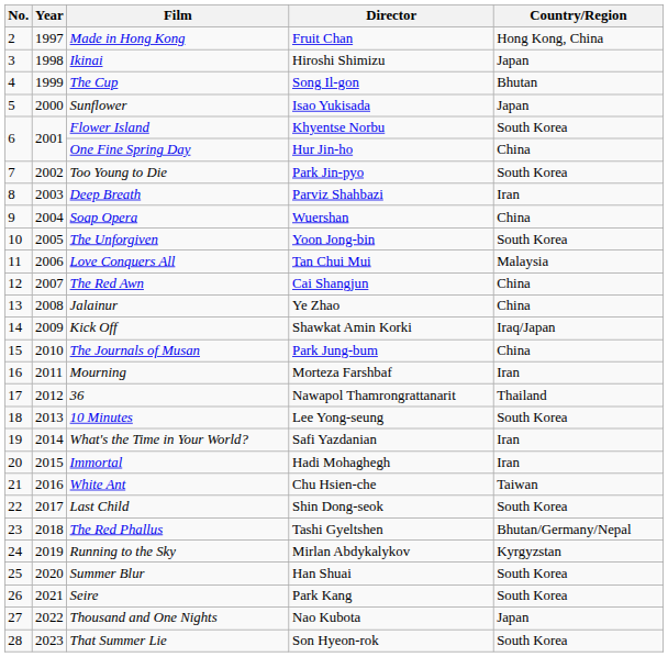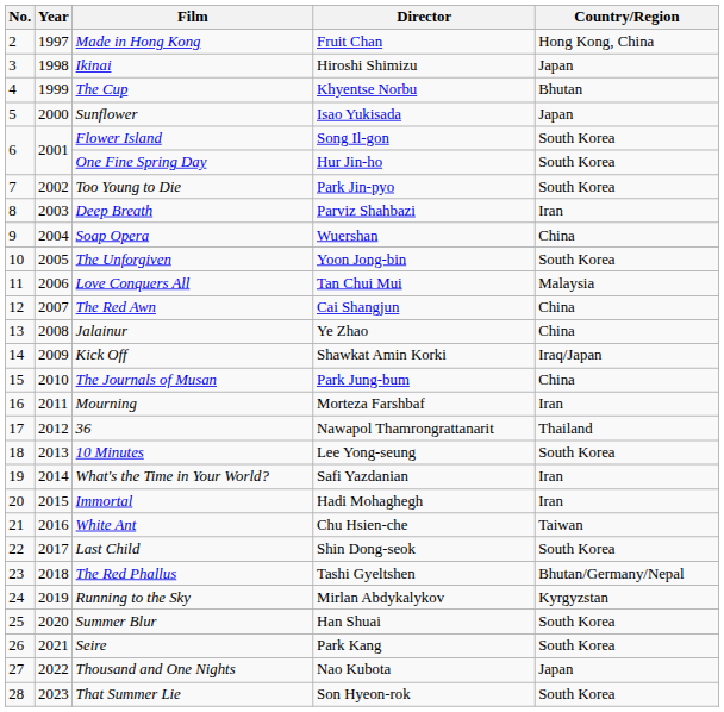The Cup | Director: Song Il-gon -> Khyentse Norbu
Flower Island | Director: Khyentse Norbu -> Song Il-gon
One Fine Spring Day | Country/Region: China -> South Korea
